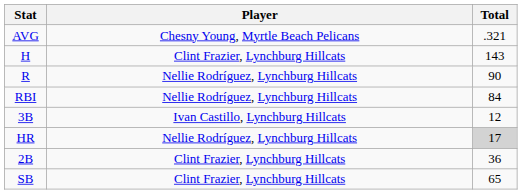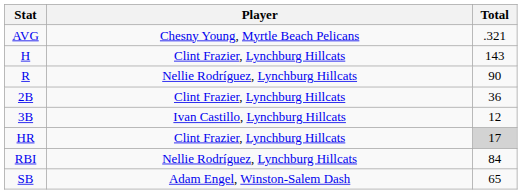rows swapped: 2B <-> RBI
HR | Player: Nellie Rodríguez, Lynchburg Hillcats -> Clint Frazier, Lynchburg Hillcats
SB | Player: Clint Frazier, Lynchburg Hillcats -> Adam Engel, Winston-Salem Dash
